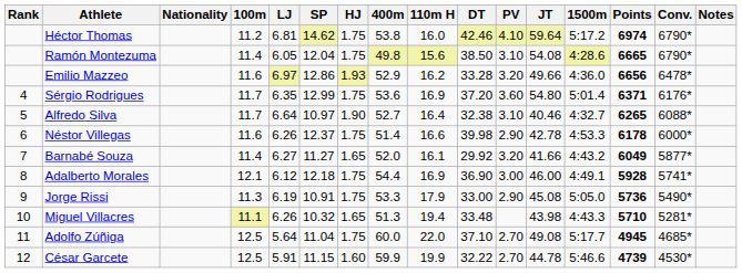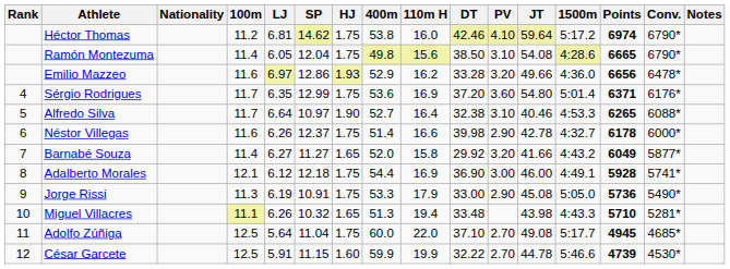Alfredo Silva | 1500m: 4:32.7 -> 4:53.3
Néstor Villegas | 1500m: 4:53.3 -> 4:32.7
Barnabé Souza | 110m H: 16.1 -> 15.8
